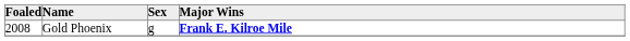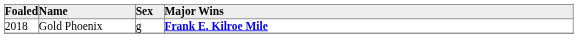Gold Phoenix | Foaled: 2008 -> 2018
